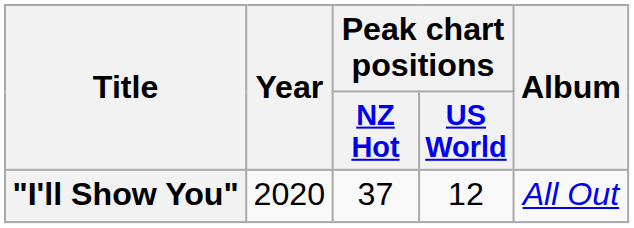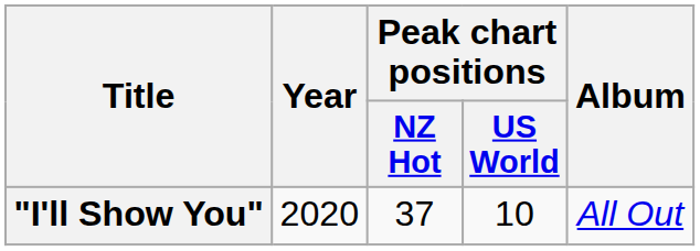"I'll Show You" | Peak chart positions / US World: 12 -> 10
